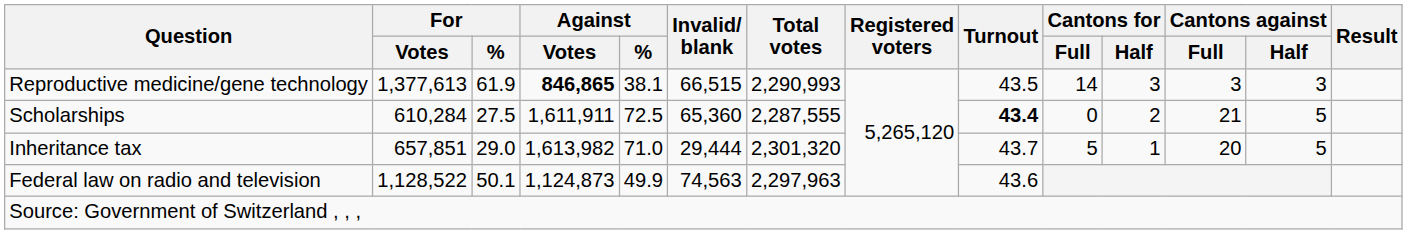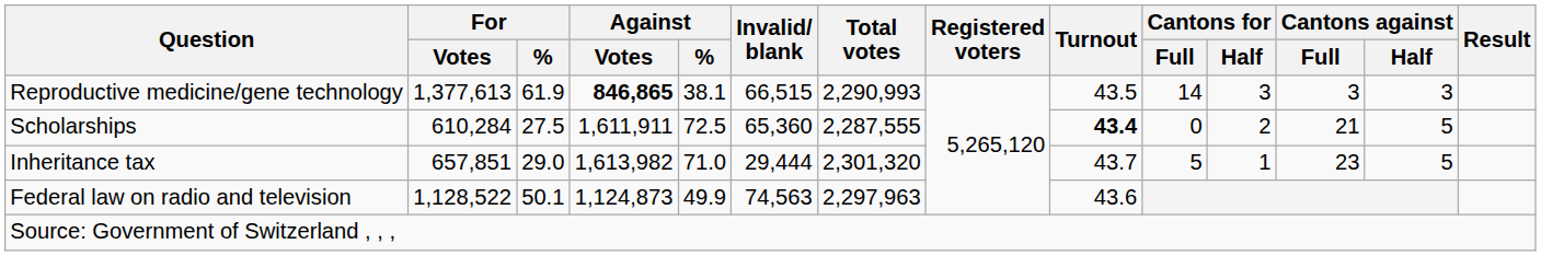Inheritance tax | Cantons against / Full: 20 -> 23
